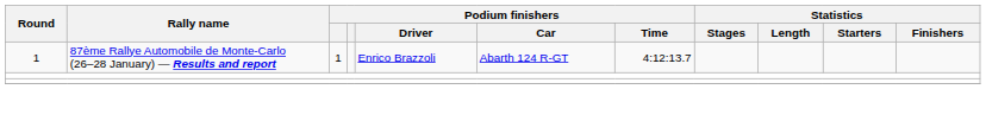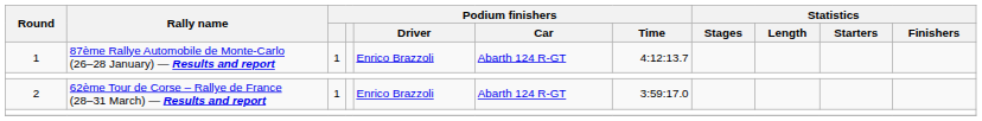+ row: 2 | 62ème Tour de Corse – Rallye de France (28–31 March) — Results and report | 1 | Enrico Brazzoli | Abarth 124 R-GT | 3:59:17.0
